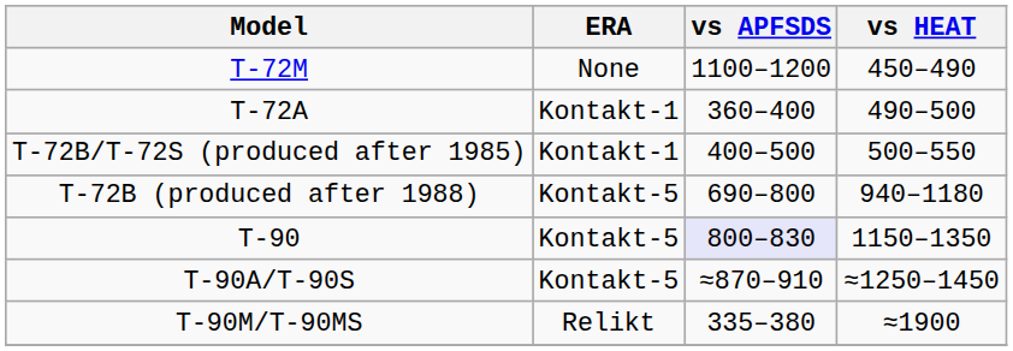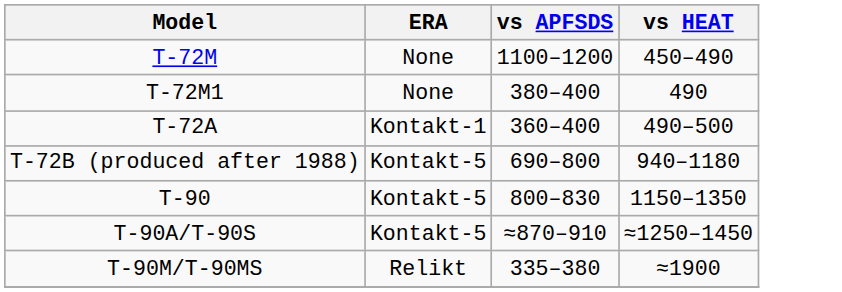+ row: T-72M1 | None | 380–400 | 490
- row: T-72B/T-72S (produced after 1985) | Kontakt-1 | 400–500 | 500–550
T-90 | vs APFSDS: lavender background -> no background
